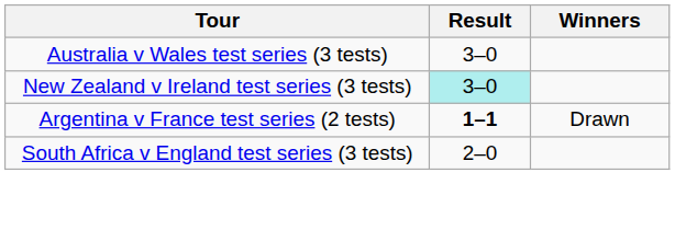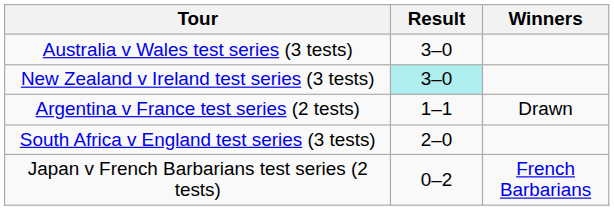Argentina v France test series (2 tests) | Result: bold -> normal
+ row: Japan v French Barbarians test series (2 tests) | 0–2 | French Barbarians
